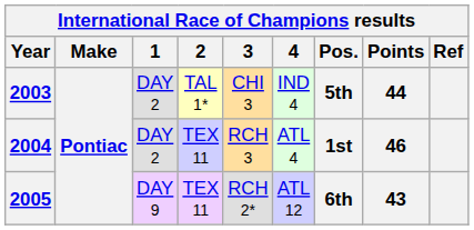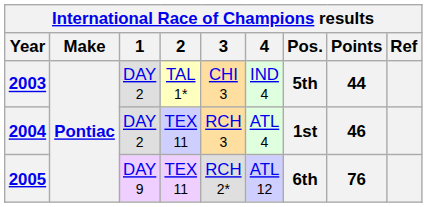2005 | Points: 43 -> 76
